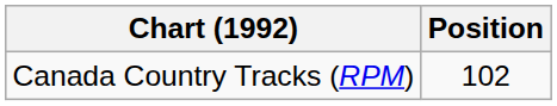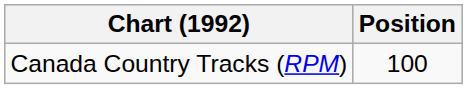Canada Country Tracks (RPM) | Position: 102 -> 100
